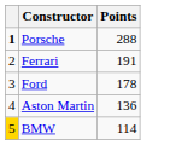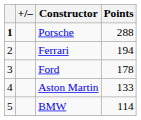+ column: +/–
Ferrari | Points: 191 -> 194
Aston Martin | Points: 136 -> 133
BMW | column 1: gold background -> no background
